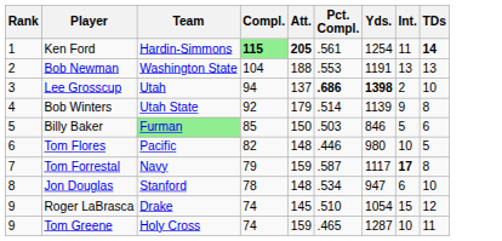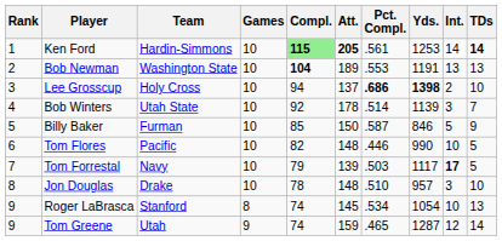+ column: Games | 10 | 10 | 10 | 10 | 10 | 10 | 10 | 10 | 8 | 9
Ken Ford | Yds.: 1254 -> 1253
Ken Ford | Int.: 11 -> 14
Bob Newman | Compl.: normal -> bold
Bob Newman | Att.: 188 -> 189
Lee Grosscup | Team: Utah -> Holy Cross
Bob Winters | Att.: 179 -> 178
Bob Winters | Int.: 9 -> 3
Bob Winters | TDs: 8 -> 7
Billy Baker | Team: lightgreen background -> no background
Billy Baker | Pct. Compl.: .503 -> .587
Billy Baker | TDs: 6 -> 9
Tom Flores | Yds.: 980 -> 990
Tom Forrestal | Att.: 159 -> 139
Tom Forrestal | Pct. Compl.: .587 -> .503
Tom Forrestal | TDs: 8 -> 5
Jon Douglas | Team: Stanford -> Drake
Jon Douglas | Pct. Compl.: .534 -> .510
Jon Douglas | Yds.: 947 -> 957
Jon Douglas | Int.: 6 -> 3
Roger LaBrasca | Team: Drake -> Stanford
Roger LaBrasca | Pct. Compl.: .510 -> .534
Roger LaBrasca | Int.: 15 -> 10
Roger LaBrasca | TDs: 12 -> 13
Tom Greene | Team: Holy Cross -> Utah
Tom Greene | Int.: 10 -> 12
Tom Greene | TDs: 11 -> 14
